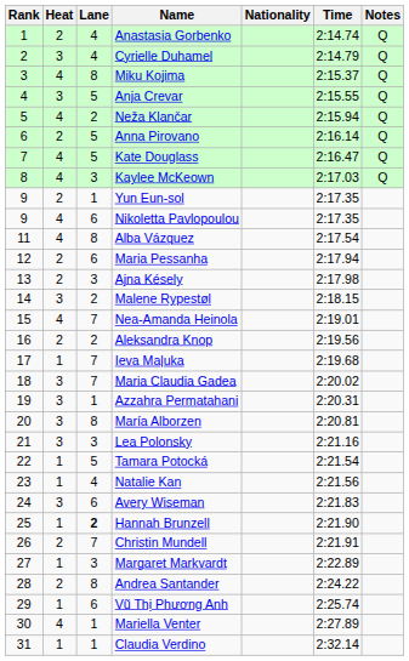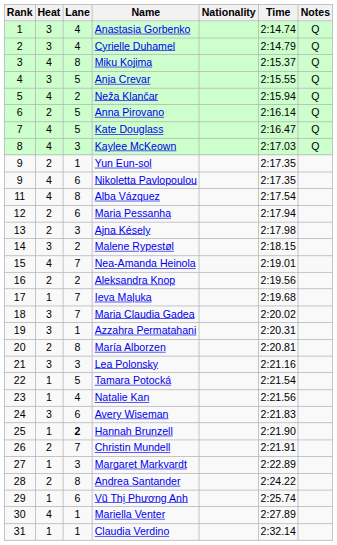Anastasia Gorbenko | Heat: 2 -> 3
María Alborzen | Heat: 3 -> 2
